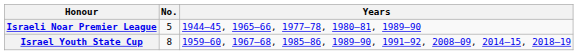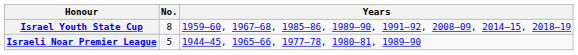rows swapped: Israeli Noar Premier League <-> Israel Youth State Cup
